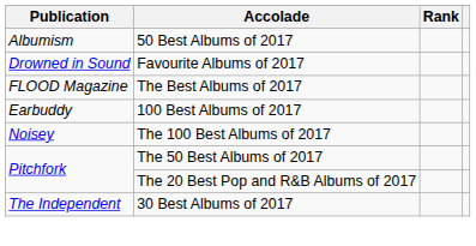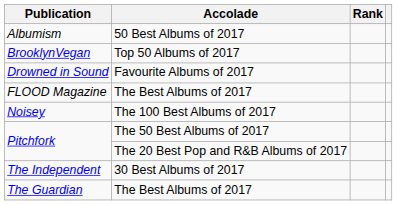+ row: BrooklynVegan | Top 50 Albums of 2017
- row: Earbuddy | 100 Best Albums of 2017
+ row: The Guardian | The Best Albums of 2017
